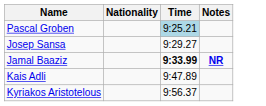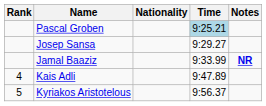+ column: Rank | 4 | 5
Jamal Baaziz | Time: bold -> normal
